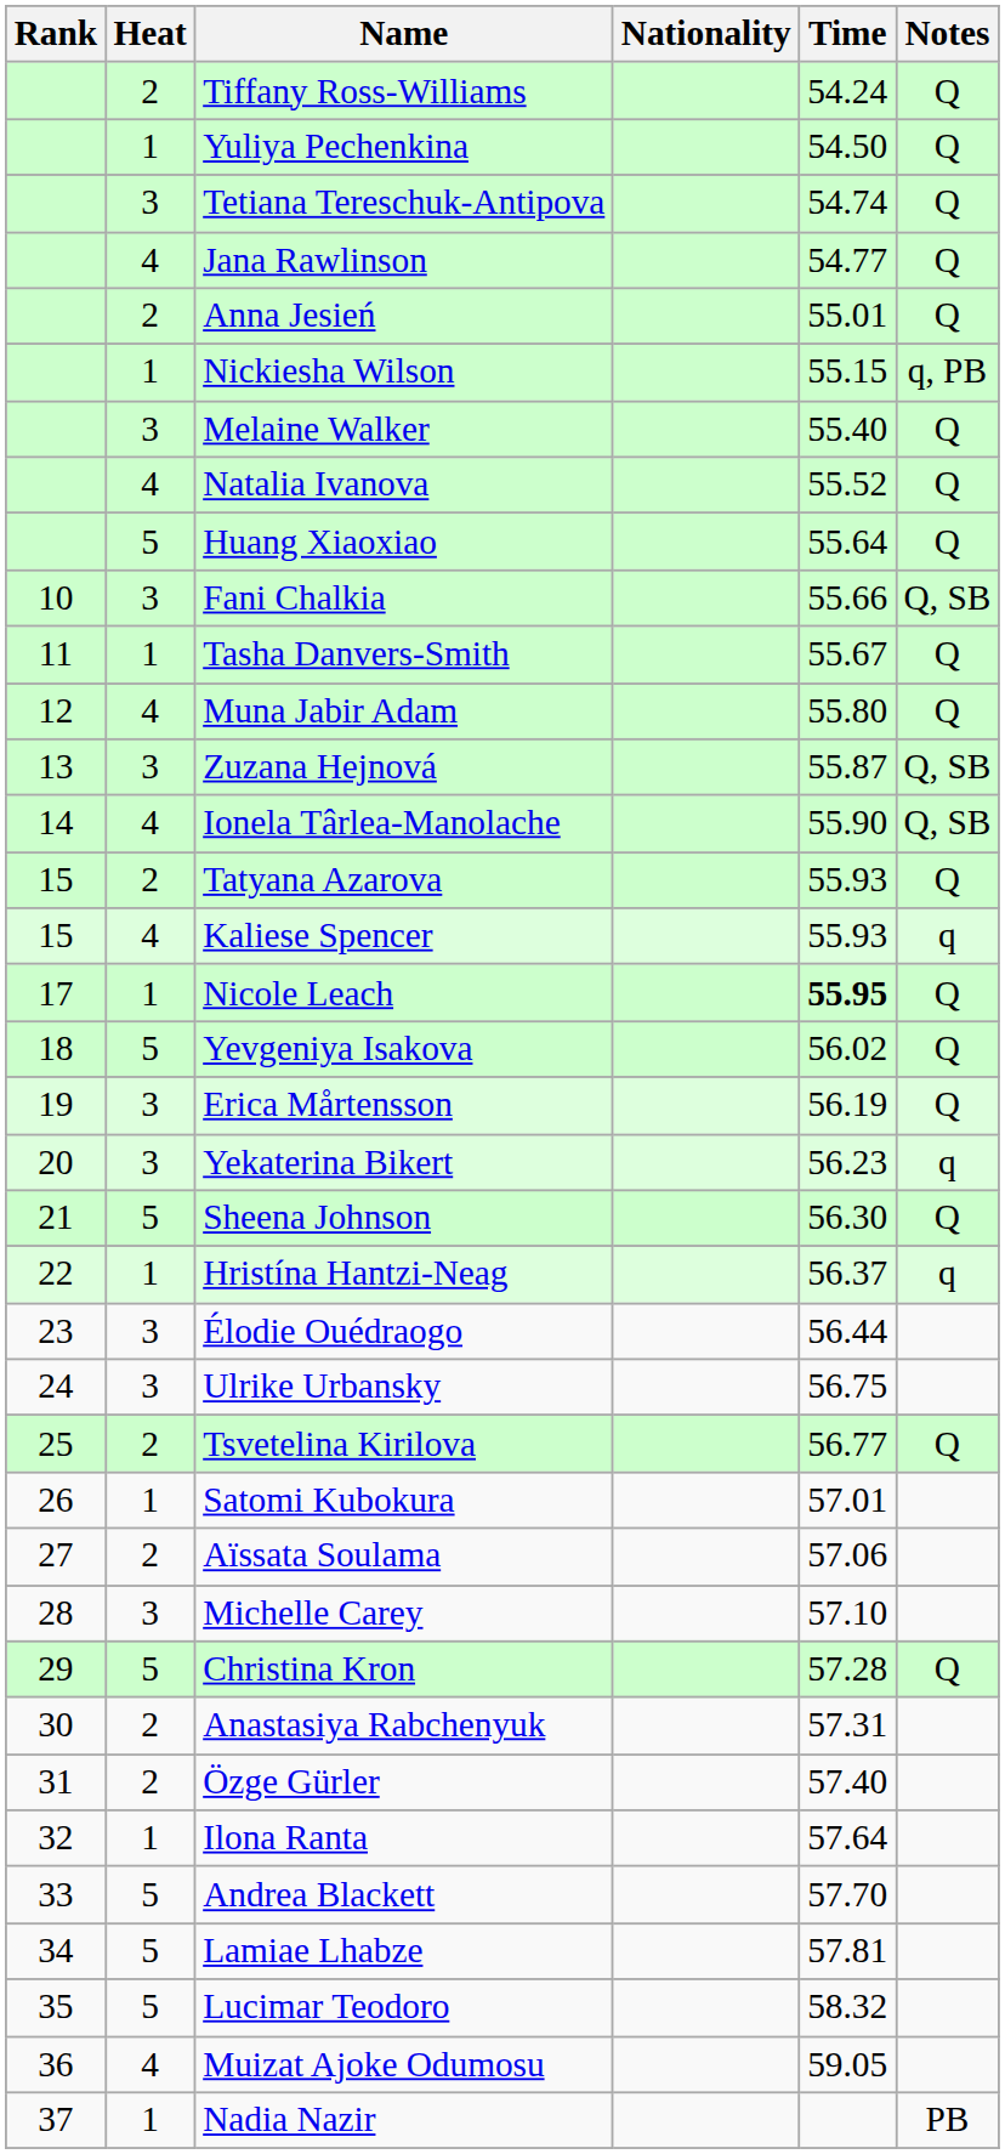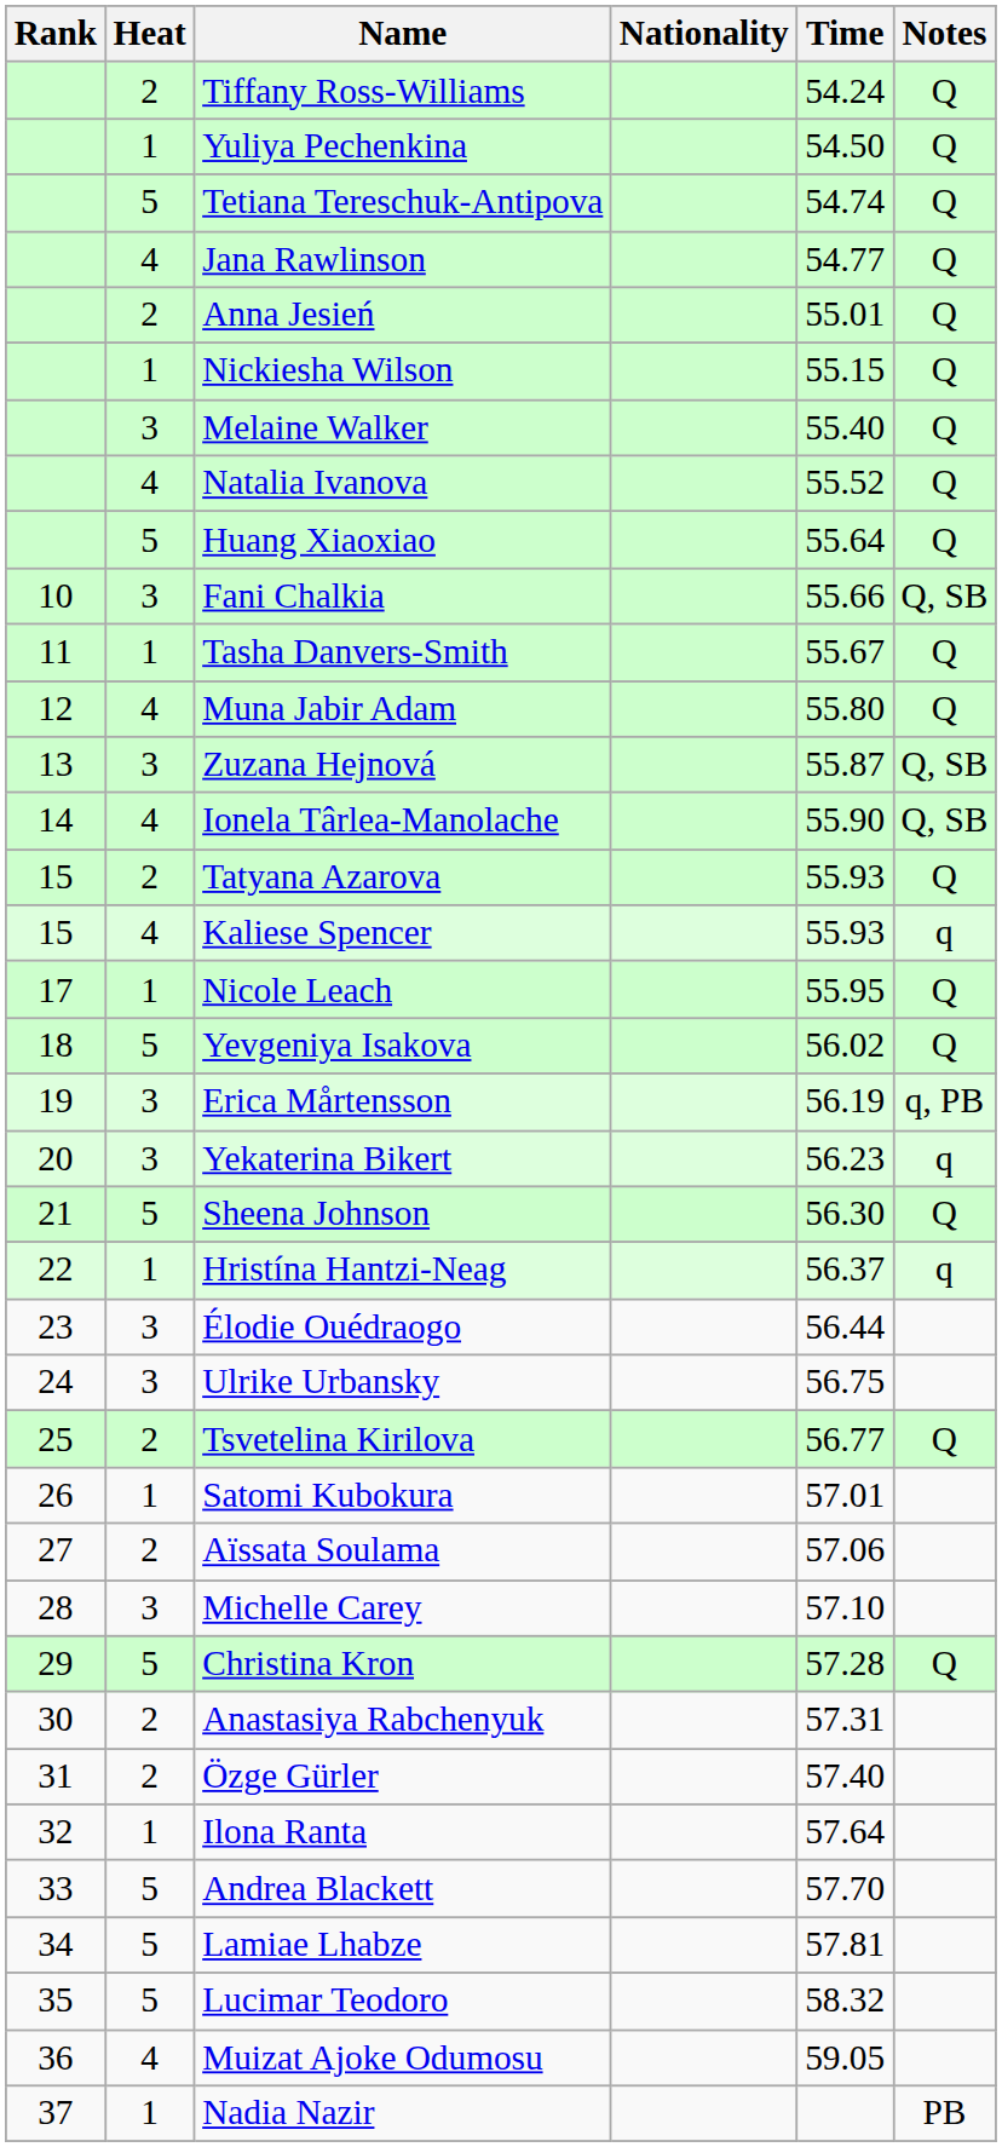Tetiana Tereschuk-Antipova | Heat: 3 -> 5
Nickiesha Wilson | Notes: q, PB -> Q
Nicole Leach | Time: bold -> normal
Erica Mårtensson | Notes: Q -> q, PB
